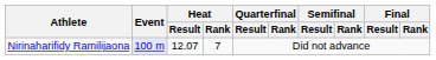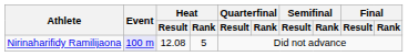Nirinaharifidy Ramilijaona | Heat / Result: 12.07 -> 12.08
Nirinaharifidy Ramilijaona | Heat / Rank: 7 -> 5
